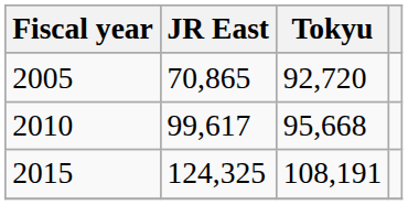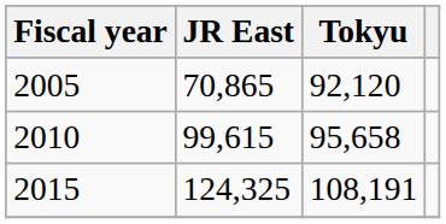2005 | Tokyu: 92,720 -> 92,120
2010 | JR East: 99,617 -> 99,615
2010 | Tokyu: 95,668 -> 95,658
